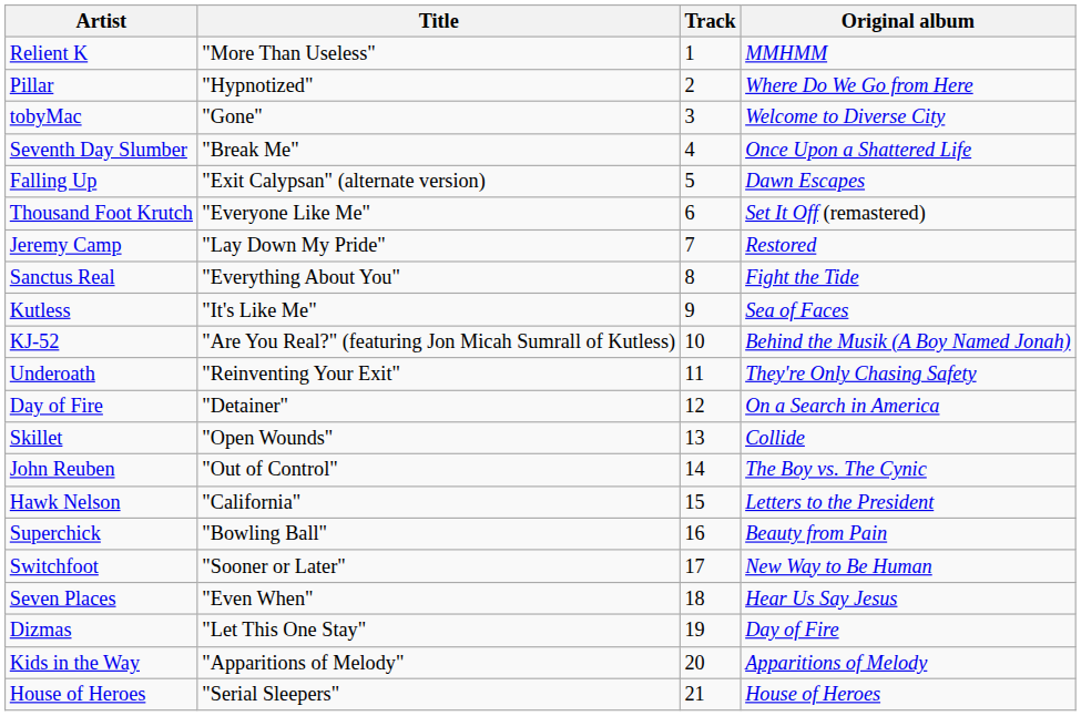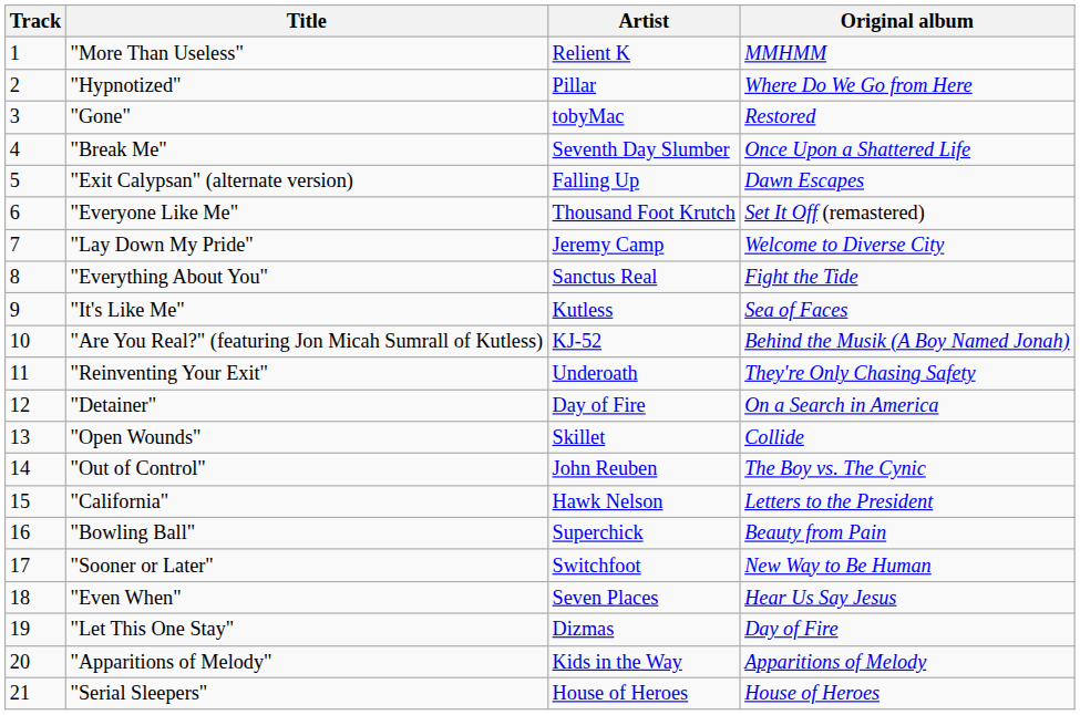columns swapped: Track <-> Artist
"Gone" | Original album: Welcome to Diverse City -> Restored
"Lay Down My Pride" | Original album: Restored -> Welcome to Diverse City
